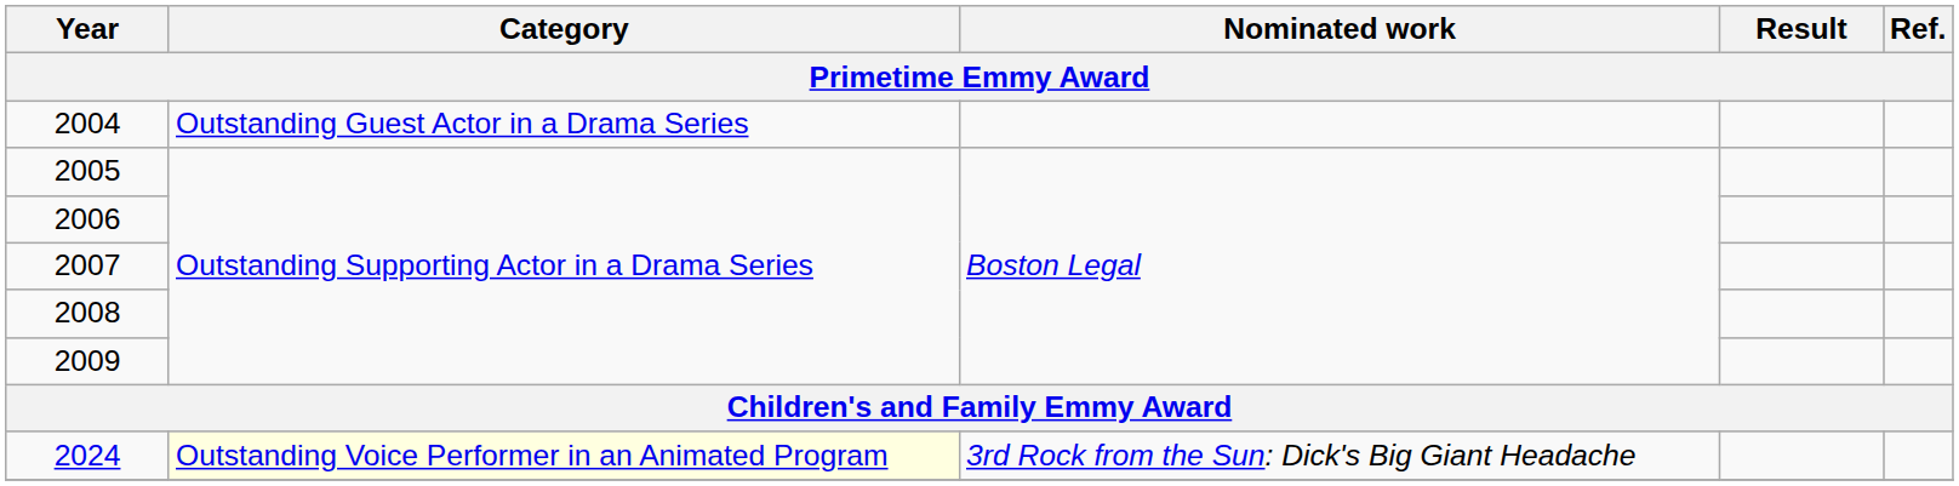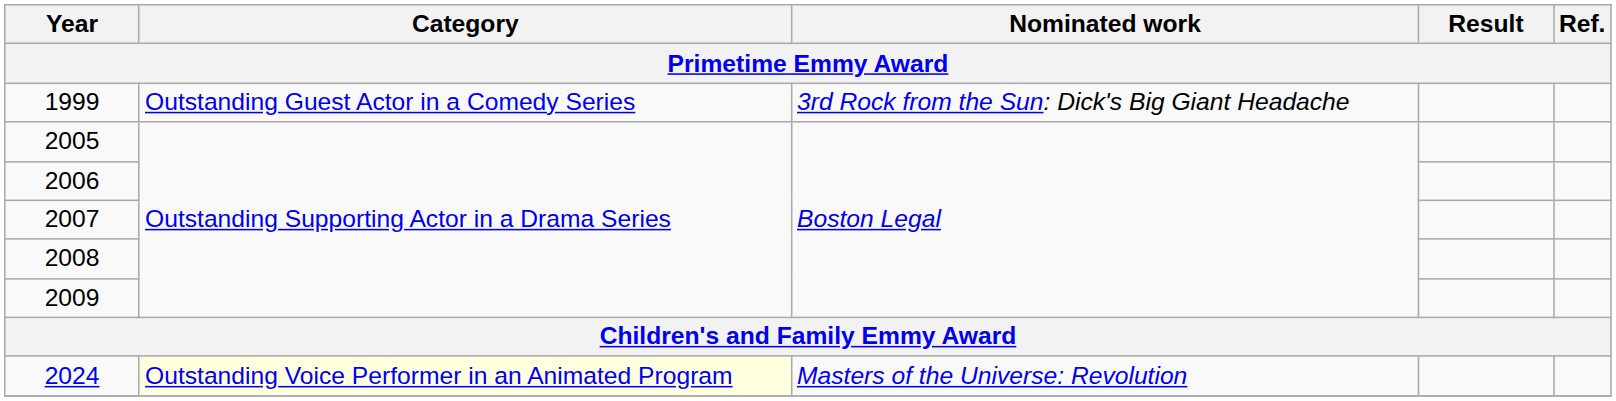+ row: 1999 | Outstanding Guest Actor in a Comedy Series | 3rd Rock from the Sun: Dick's Big Giant Headache
- row: 2004 | Outstanding Guest Actor in a Drama Series
2024 | Nominated work: 3rd Rock from the Sun: Dick's Big Giant Headache -> Masters of the Universe: Revolution
